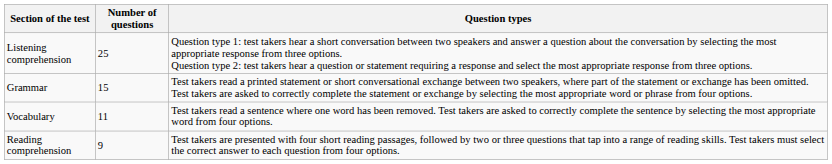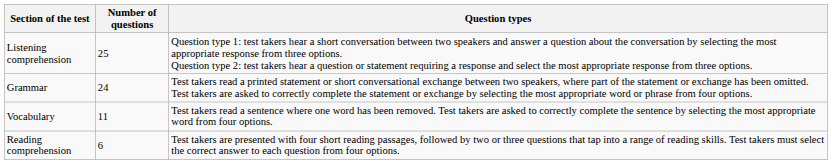Grammar | Number of questions: 15 -> 24
Reading comprehension | Number of questions: 9 -> 6
